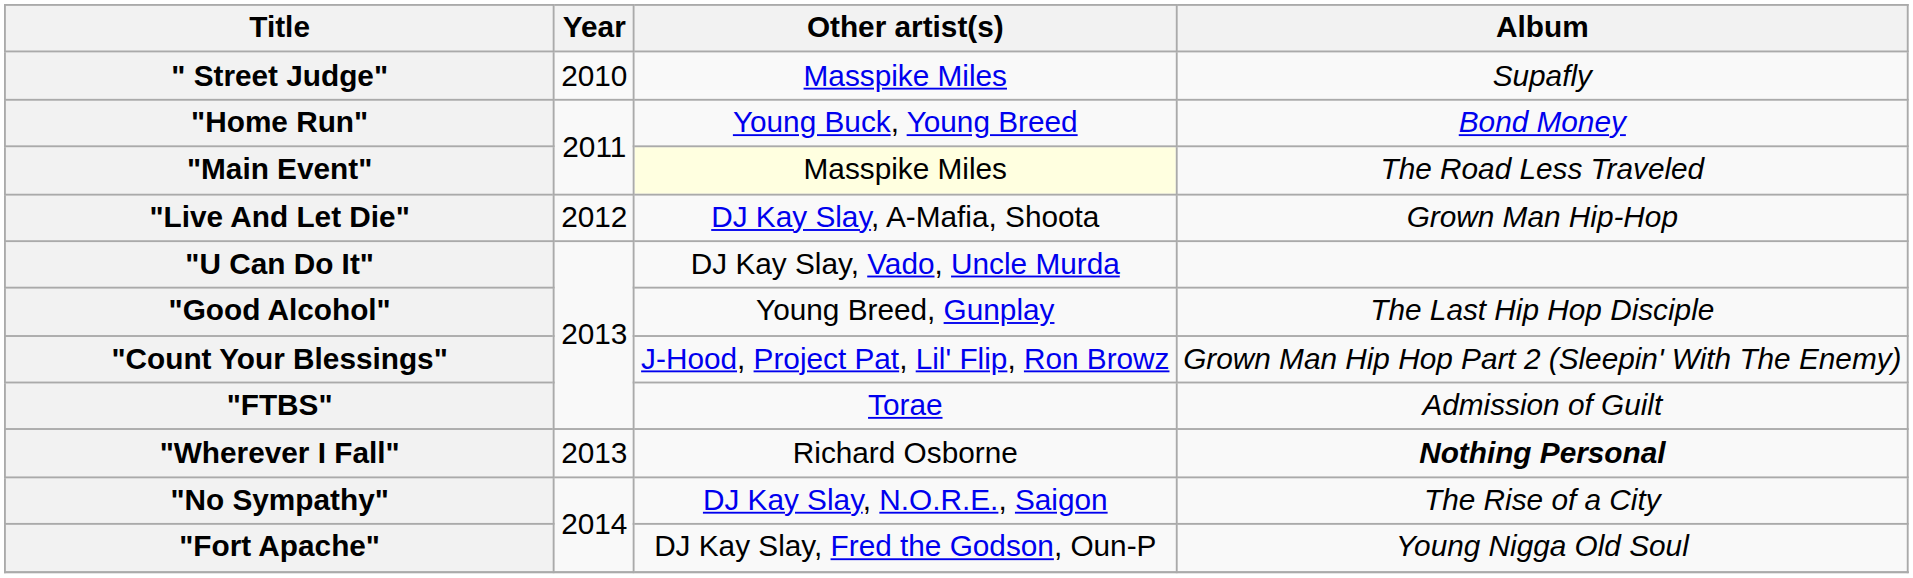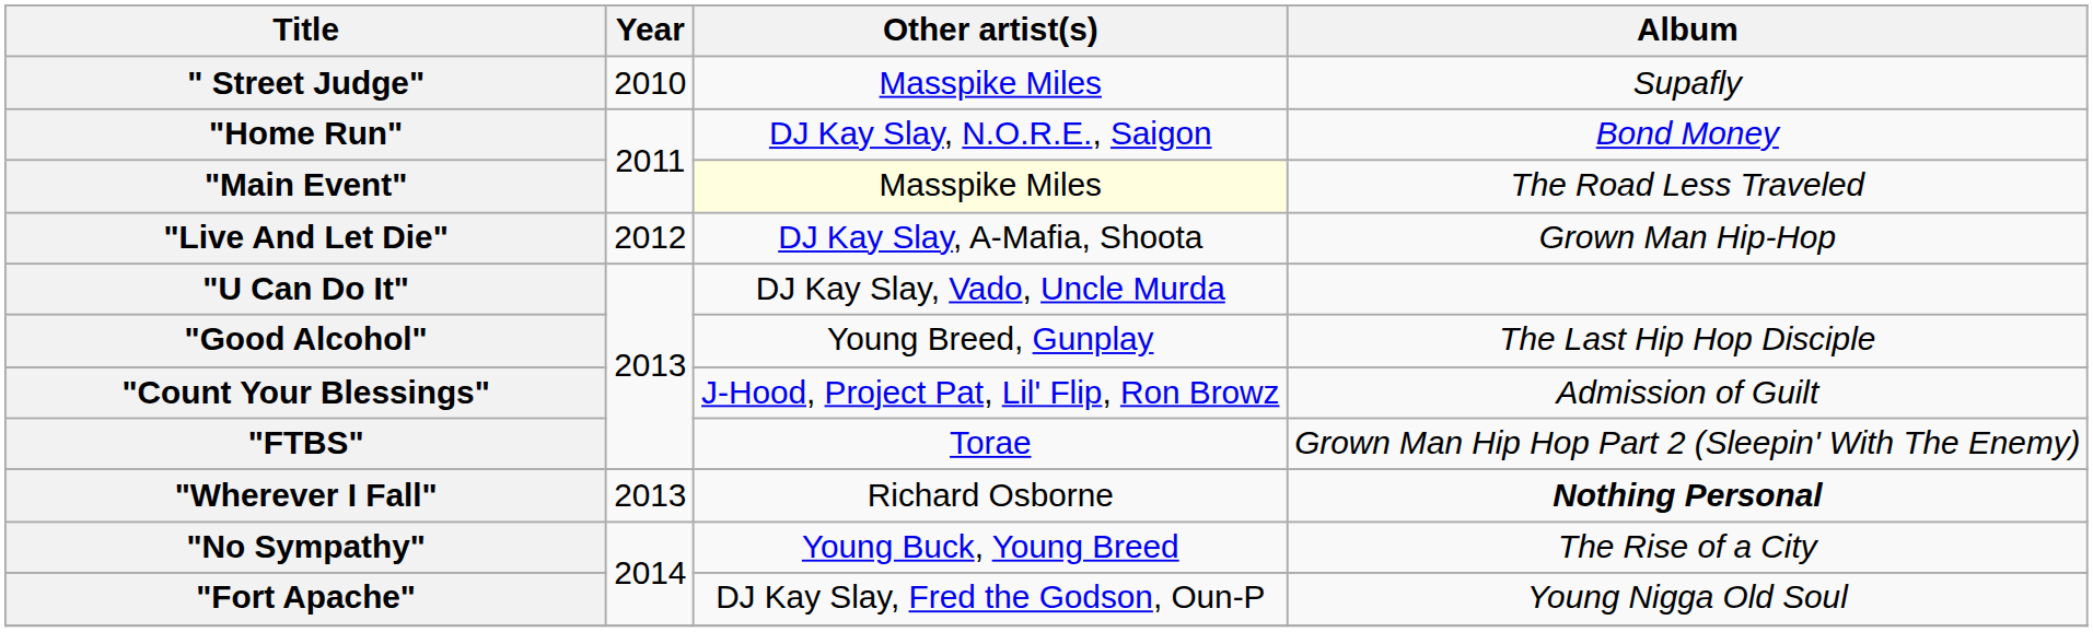"Home Run" | Other artist(s): Young Buck, Young Breed -> DJ Kay Slay, N.O.R.E., Saigon
"Count Your Blessings" | Album: Grown Man Hip Hop Part 2 (Sleepin' With The Enemy) -> Admission of Guilt
"FTBS" | Album: Admission of Guilt -> Grown Man Hip Hop Part 2 (Sleepin' With The Enemy)
"No Sympathy" | Other artist(s): DJ Kay Slay, N.O.R.E., Saigon -> Young Buck, Young Breed
